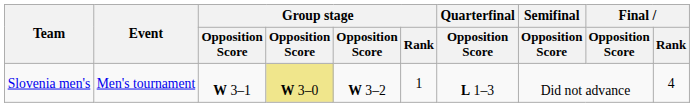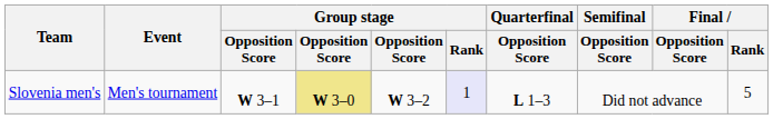Slovenia men's | Group stage / Rank: no background -> lavender background
Slovenia men's | Final / Rank: 4 -> 5
